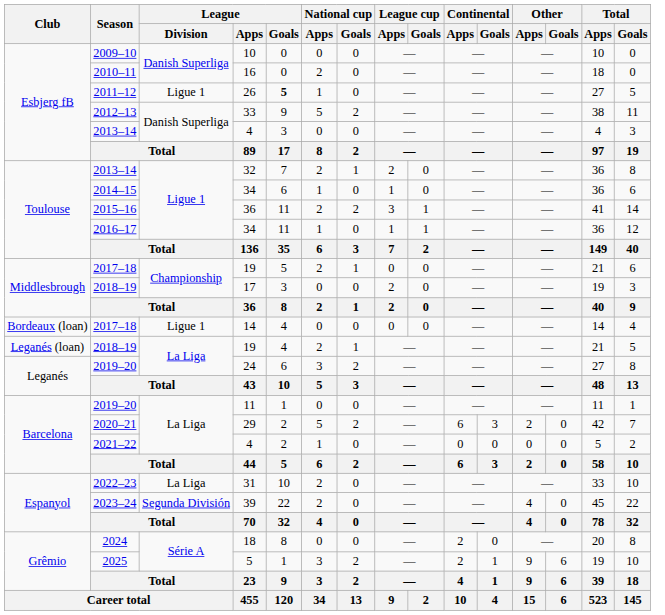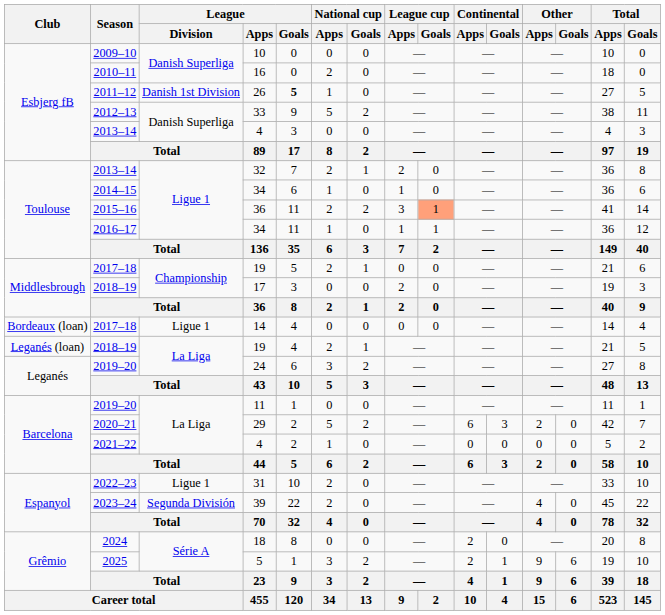26 | League / Division: Ligue 1 -> Danish 1st Division
2015–16 / 36 | League cup / Goals: no background -> lightsalmon background
31 | League / Division: La Liga -> Ligue 1
